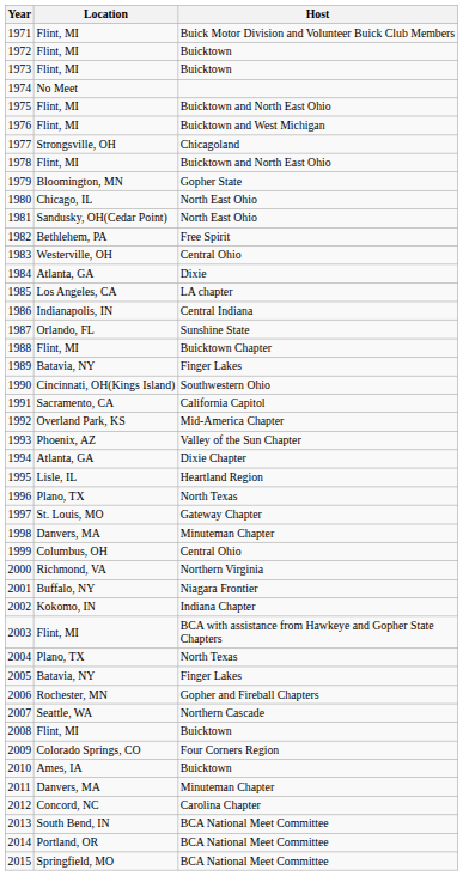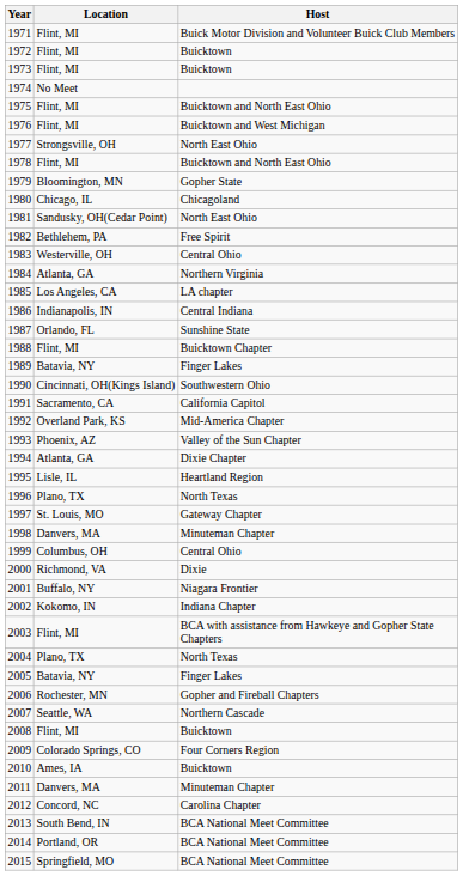1977 | Host: Chicagoland -> North East Ohio
1980 | Host: North East Ohio -> Chicagoland
1984 | Host: Dixie -> Northern Virginia
2000 | Host: Northern Virginia -> Dixie
